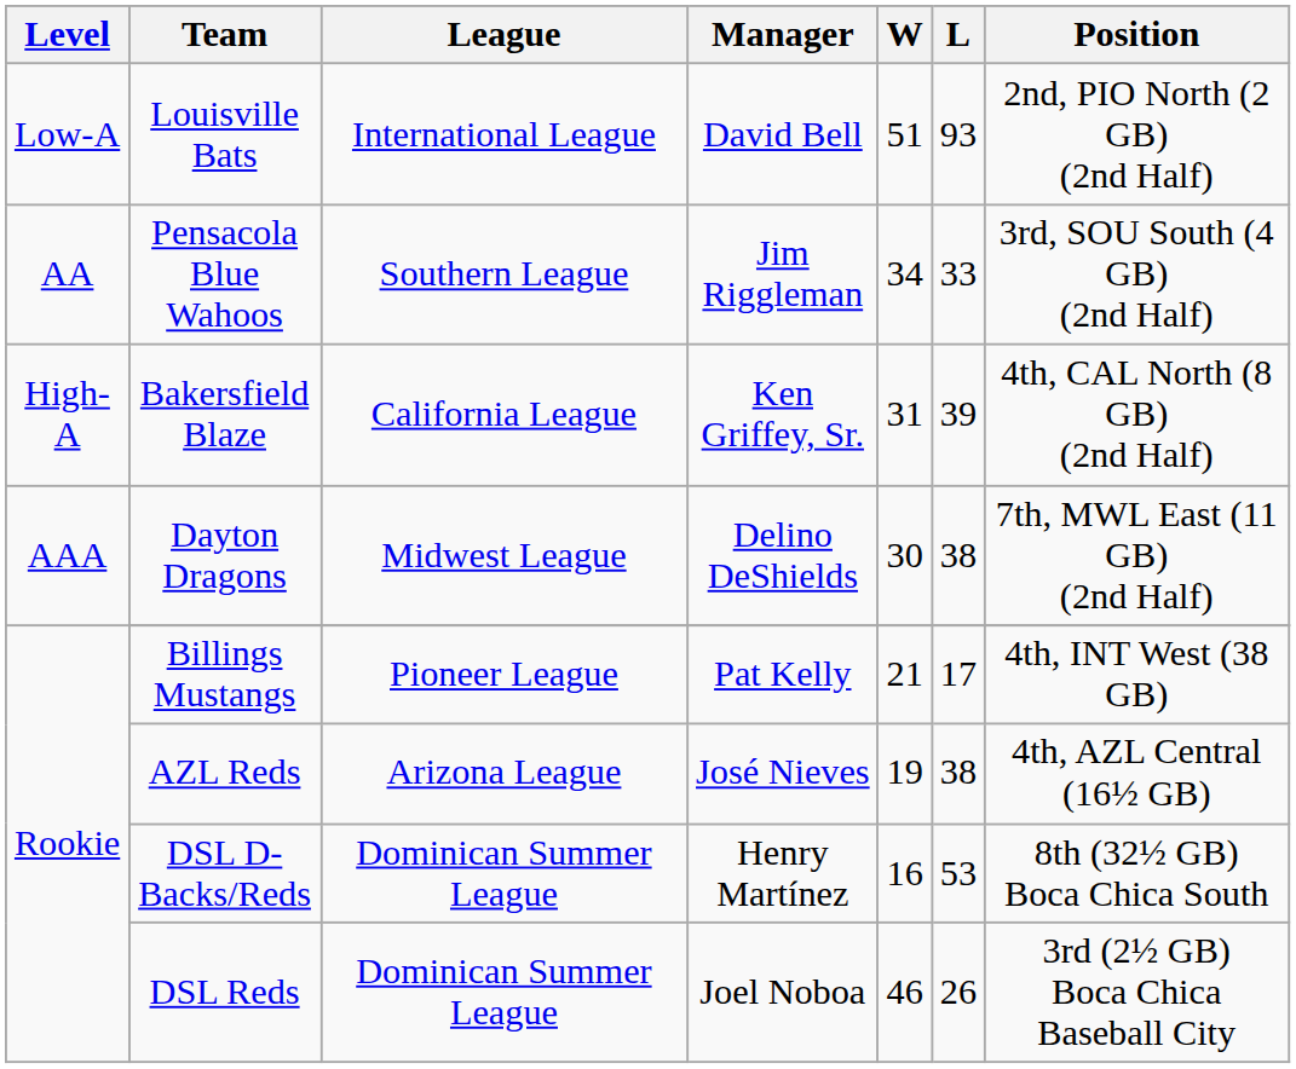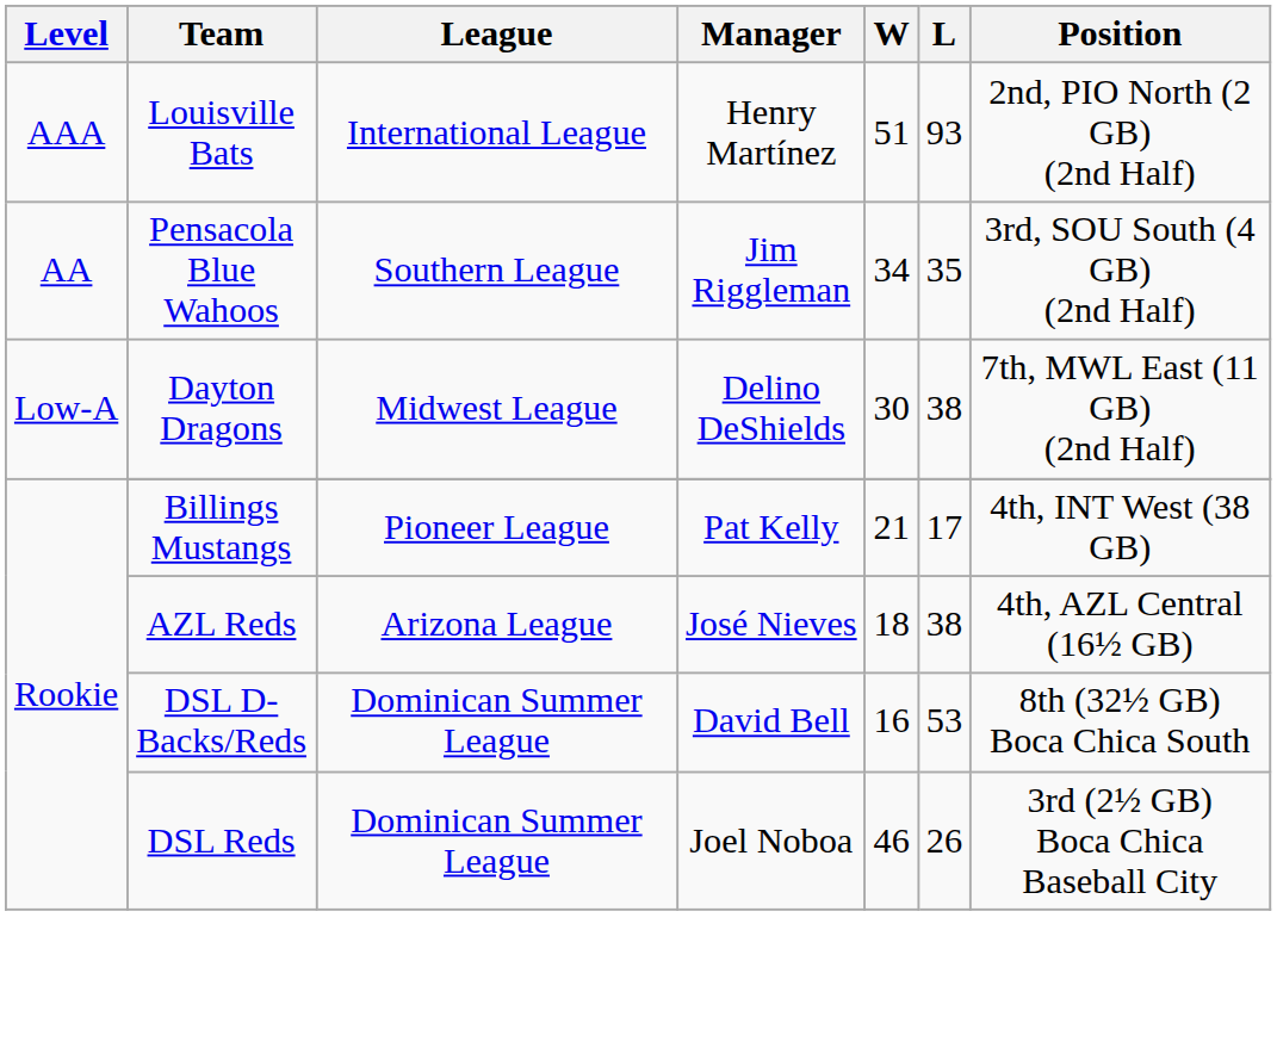Louisville Bats | Level: Low-A -> AAA
Louisville Bats | Manager: David Bell -> Henry Martínez
Pensacola Blue Wahoos | L: 33 -> 35
- row: High-A | Bakersfield Blaze | California League | Ken Griffey, Sr. | 31 | 39 | 4th, CAL North (8 GB) (2nd Half)
Dayton Dragons | Level: AAA -> Low-A
AZL Reds | W: 19 -> 18
DSL D-Backs/Reds | Manager: Henry Martínez -> David Bell
